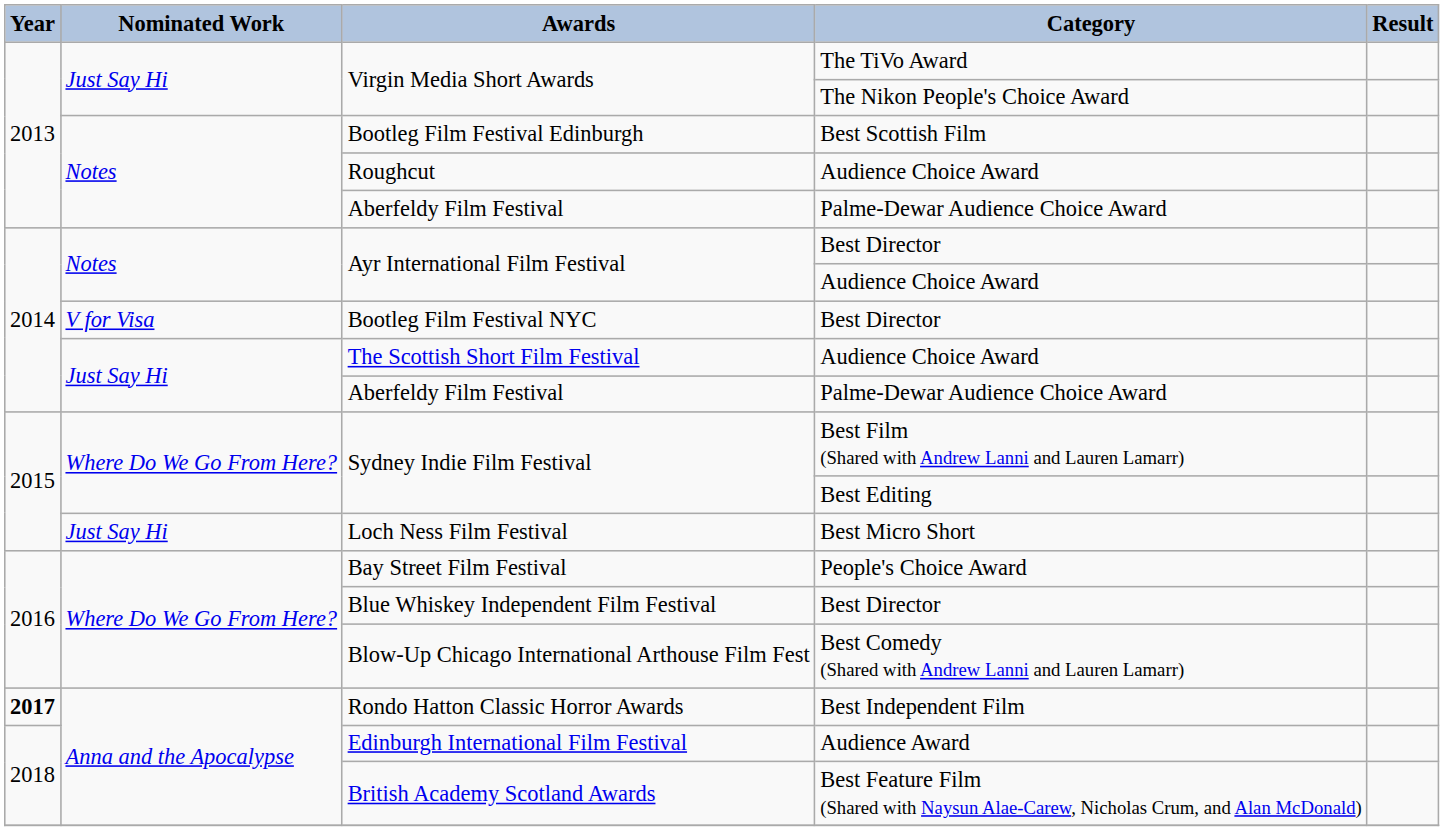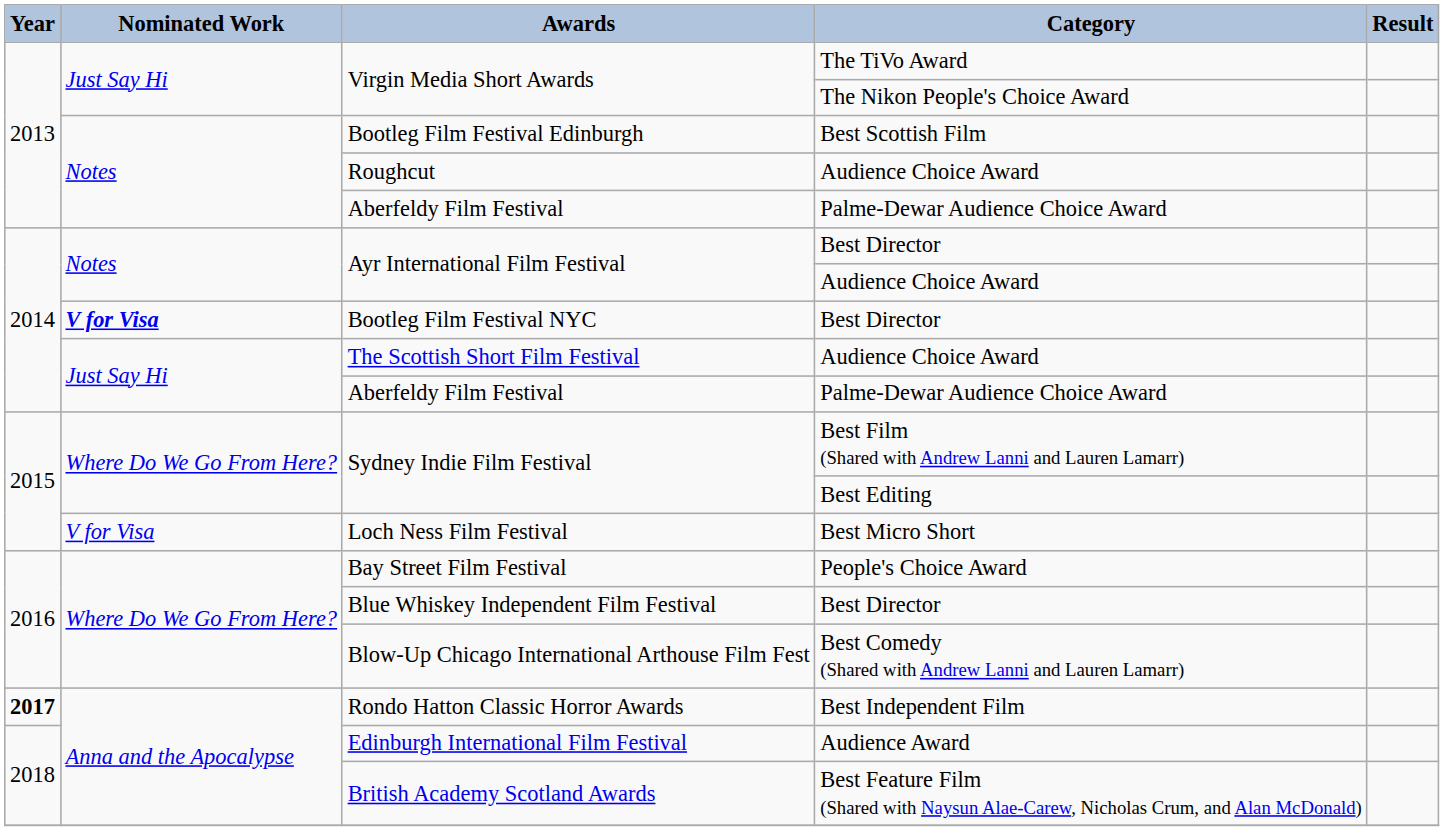Bootleg Film Festival NYC | Nominated Work: normal -> bold
Loch Ness Film Festival | Nominated Work: Just Say Hi -> V for Visa
